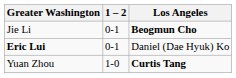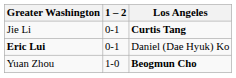Jie Li | Los Angeles: Beogmun Cho -> Curtis Tang
Yuan Zhou | Los Angeles: Curtis Tang -> Beogmun Cho
